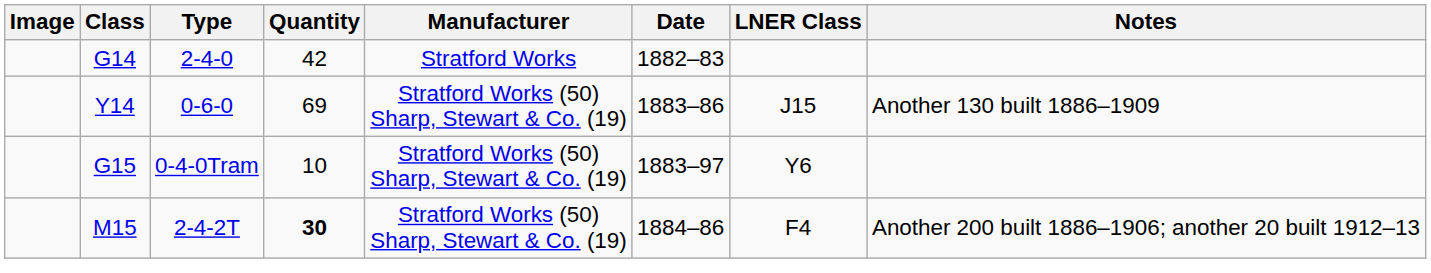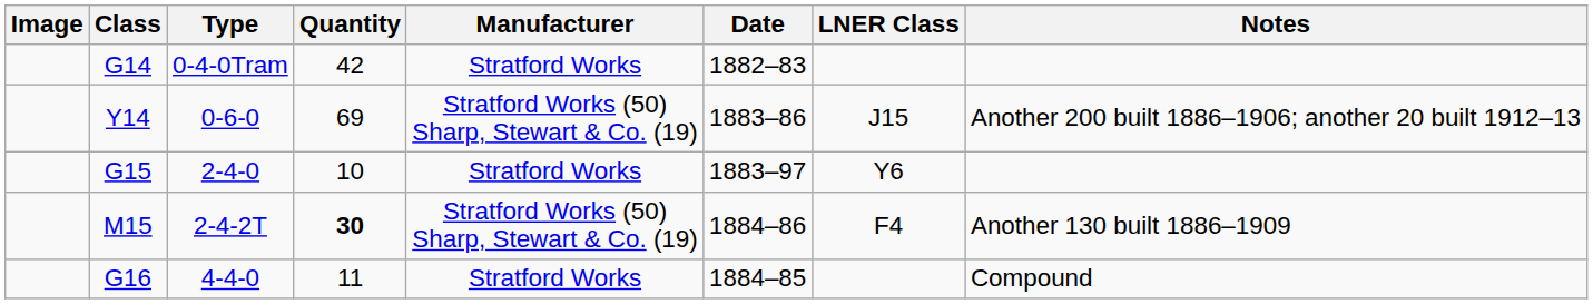G14 | Type: 2-4-0 -> 0-4-0Tram
Y14 | Notes: Another 130 built 1886–1909 -> Another 200 built 1886–1906; another 20 built 1912–13
G15 | Type: 0-4-0Tram -> 2-4-0
G15 | Manufacturer: Stratford Works (50) Sharp, Stewart & Co. (19) -> Stratford Works
M15 | Notes: Another 200 built 1886–1906; another 20 built 1912–13 -> Another 130 built 1886–1909
+ row: G16 | 4-4-0 | 11 | Stratford Works | 1884–85 | Compound
